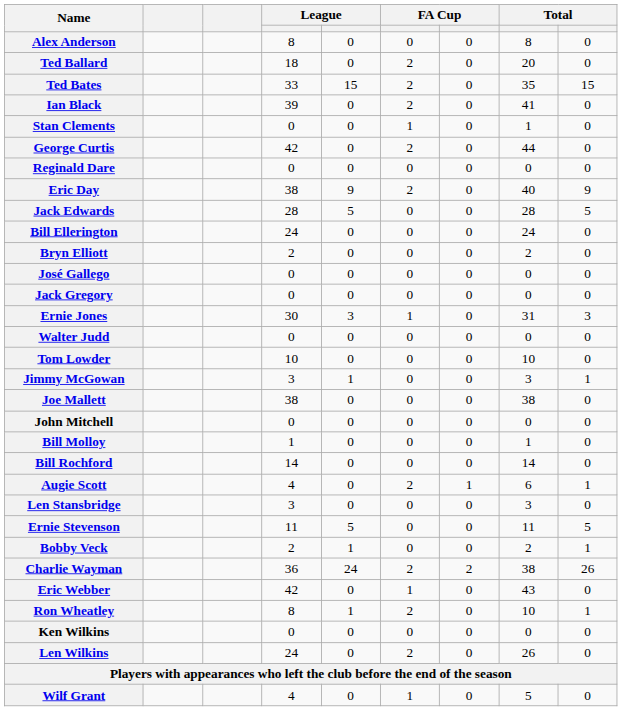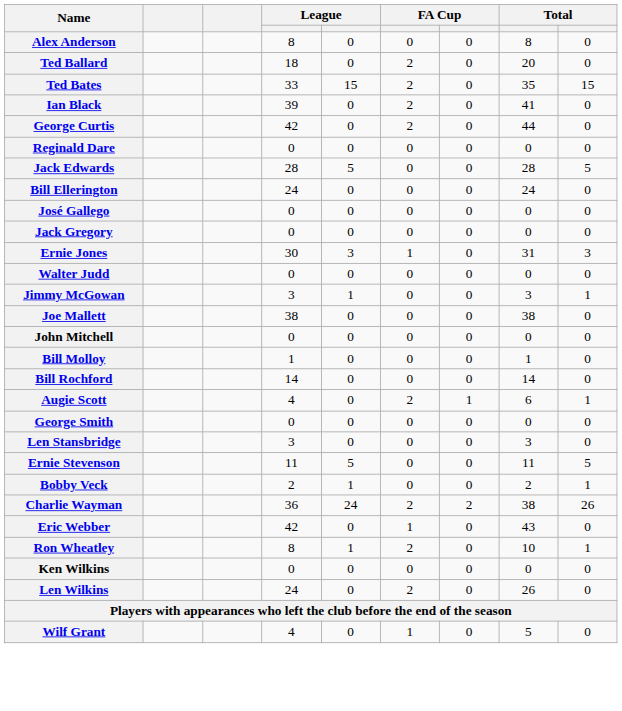- row: Stan Clements | 0 | 0 | 1 | 0 | 1 | 0
- row: Eric Day | 38 | 9 | 2 | 0 | 40 | 9
- row: Bryn Elliott | 2 | 0 | 0 | 0 | 2 | 0
- row: Tom Lowder | 10 | 0 | 0 | 0 | 10 | 0
+ row: George Smith | 0 | 0 | 0 | 0 | 0 | 0
